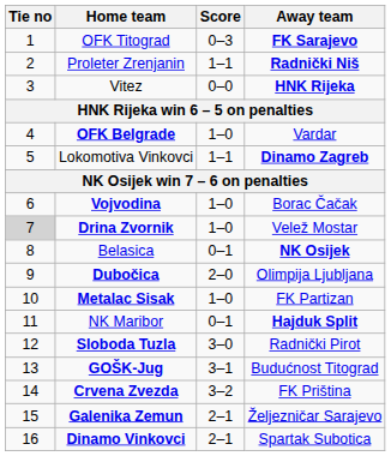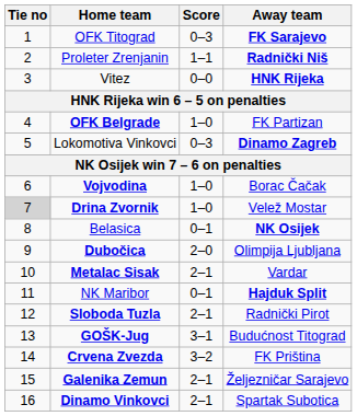OFK Belgrade | Away team: Vardar -> FK Partizan
Lokomotiva Vinkovci | Score: 1–1 -> 0–3
Metalac Sisak | Score: 1–0 -> 2–1
Metalac Sisak | Away team: FK Partizan -> Vardar
Sloboda Tuzla | Score: 3–0 -> 2–1
